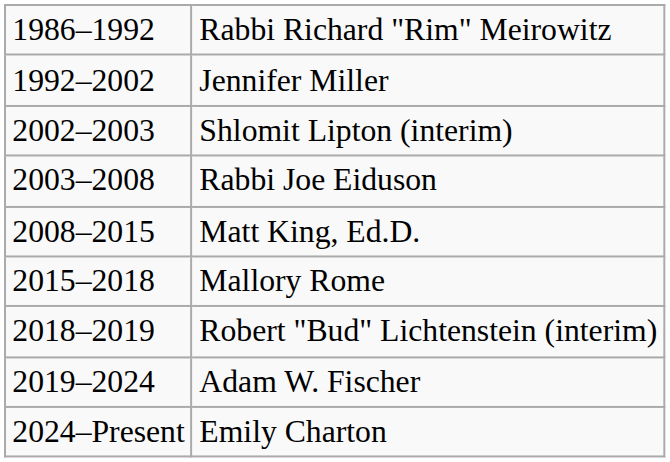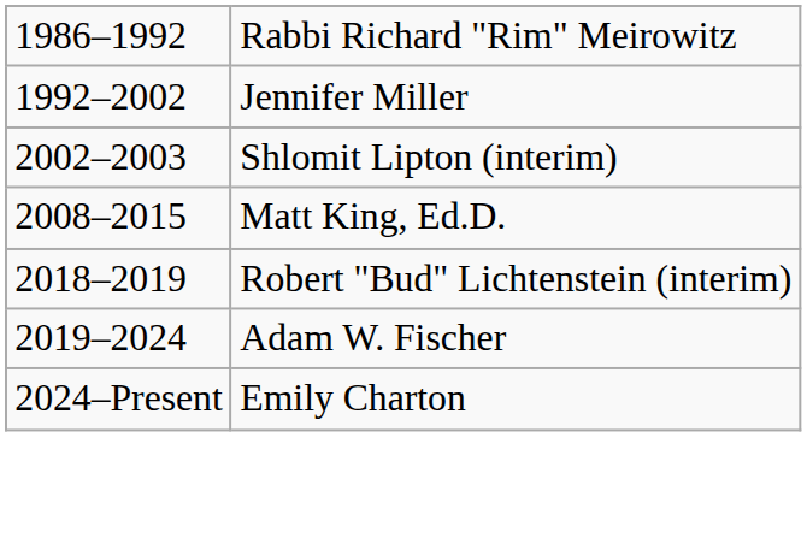- row: 2003–2008 | Rabbi Joe Eiduson
- row: 2015–2018 | Mallory Rome
